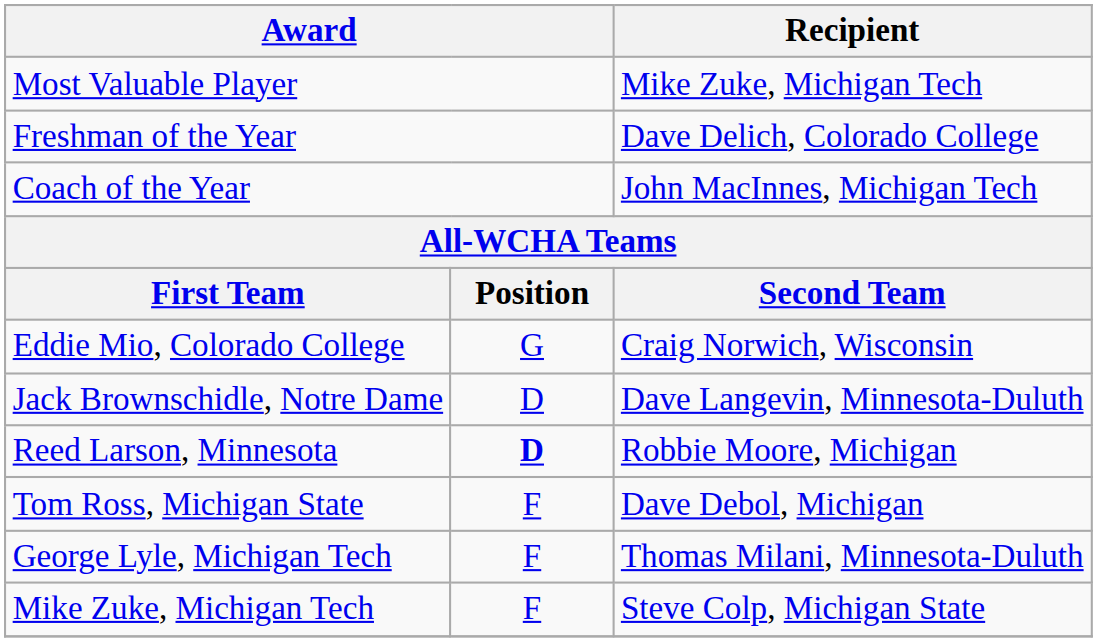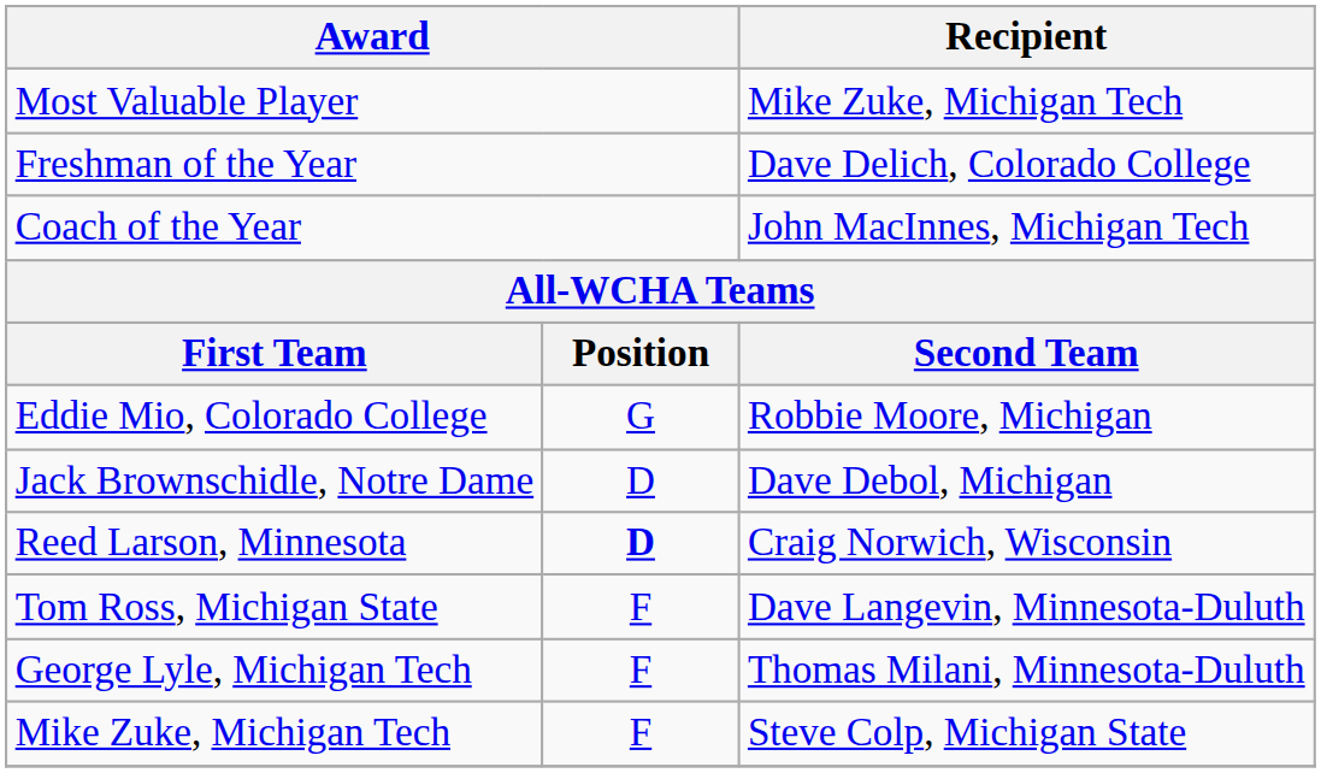Eddie Mio, Colorado College | Recipient: Craig Norwich, Wisconsin -> Robbie Moore, Michigan
Jack Brownschidle, Notre Dame | Recipient: Dave Langevin, Minnesota-Duluth -> Dave Debol, Michigan
Reed Larson, Minnesota | Recipient: Robbie Moore, Michigan -> Craig Norwich, Wisconsin
Tom Ross, Michigan State | Recipient: Dave Debol, Michigan -> Dave Langevin, Minnesota-Duluth
